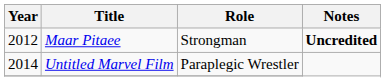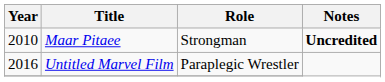Maar Pitaee | Year: 2012 -> 2010
Untitled Marvel Film | Year: 2014 -> 2016
